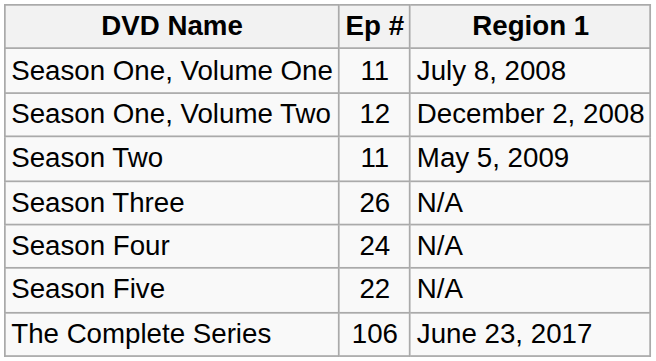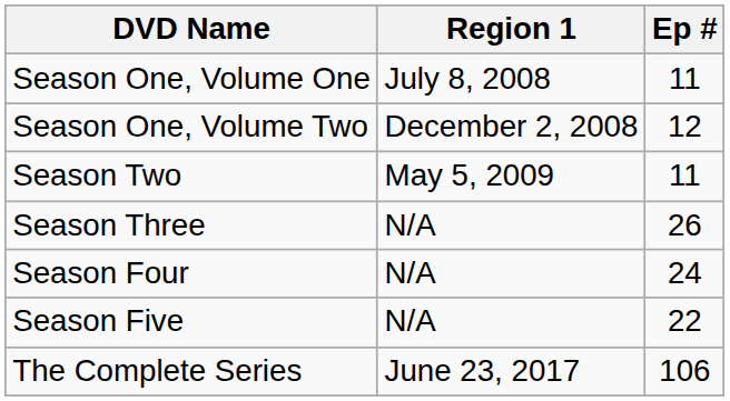columns swapped: Ep # <-> Region 1
